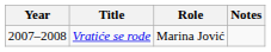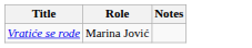- column: Year | 2007–2008
